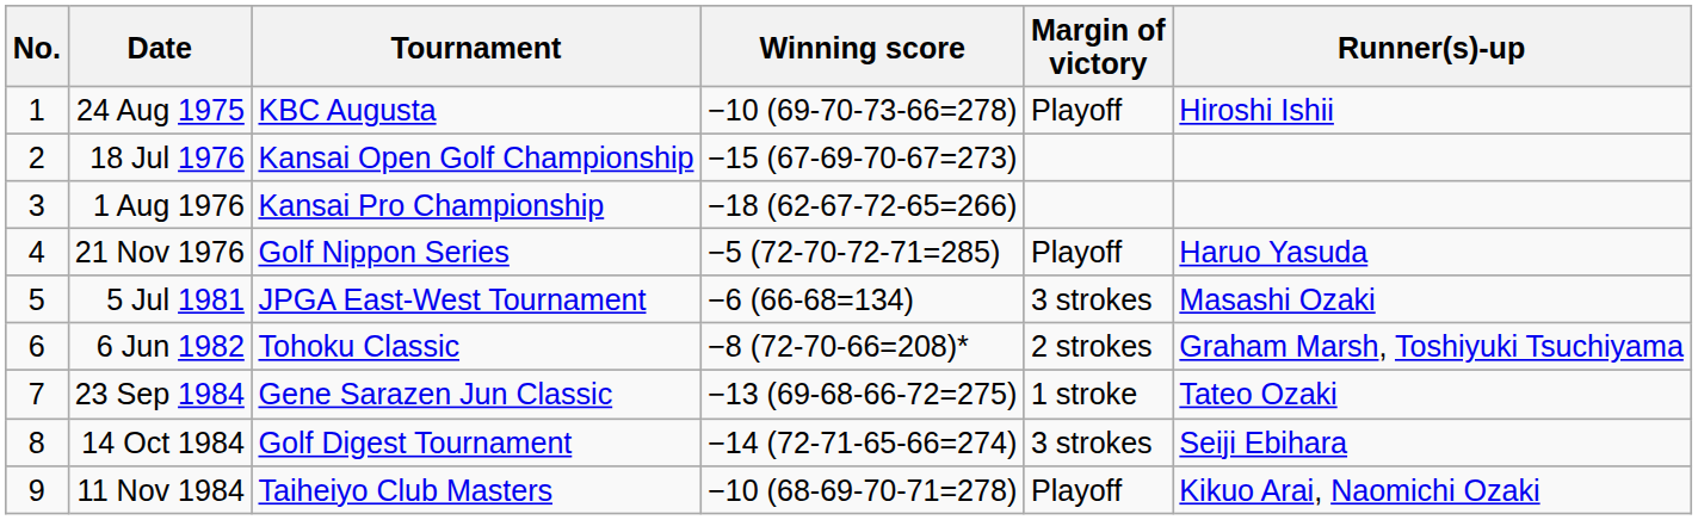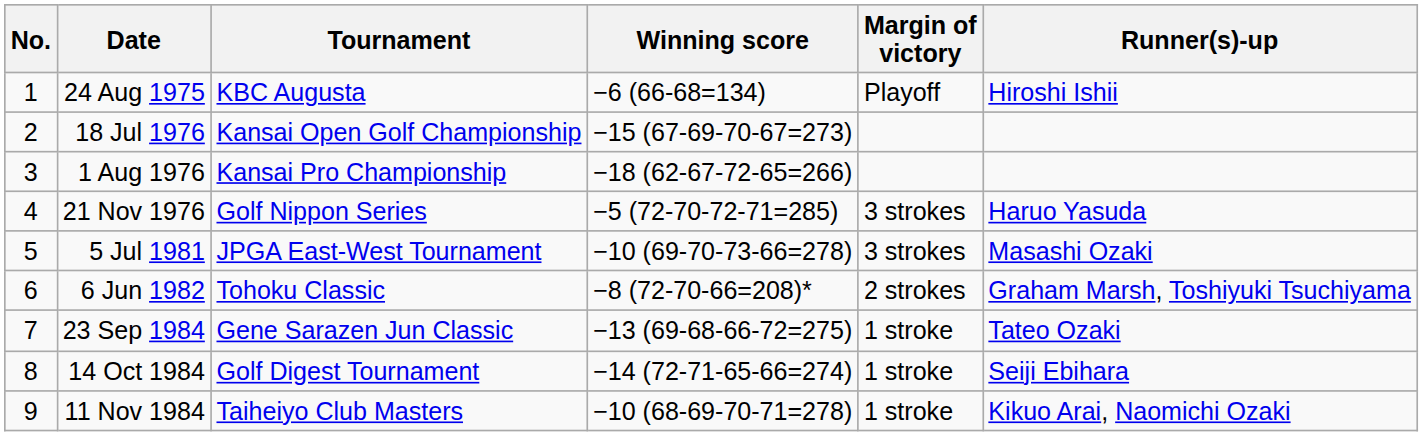24 Aug 1975 | Winning score: −10 (69-70-73-66=278) -> −6 (66-68=134)
21 Nov 1976 | Margin of victory: Playoff -> 3 strokes
5 Jul 1981 | Winning score: −6 (66-68=134) -> −10 (69-70-73-66=278)
14 Oct 1984 | Margin of victory: 3 strokes -> 1 stroke
11 Nov 1984 | Margin of victory: Playoff -> 1 stroke
